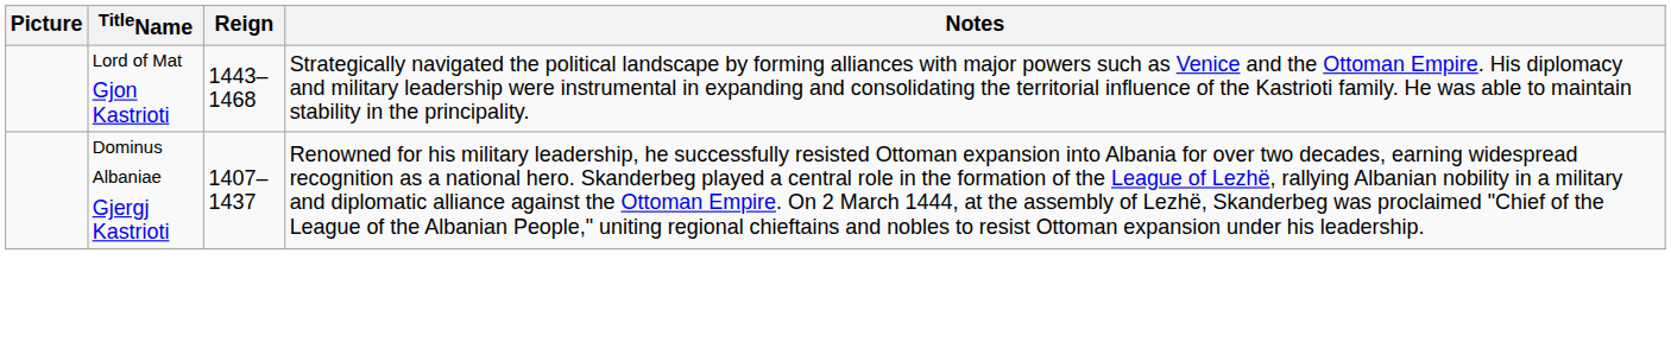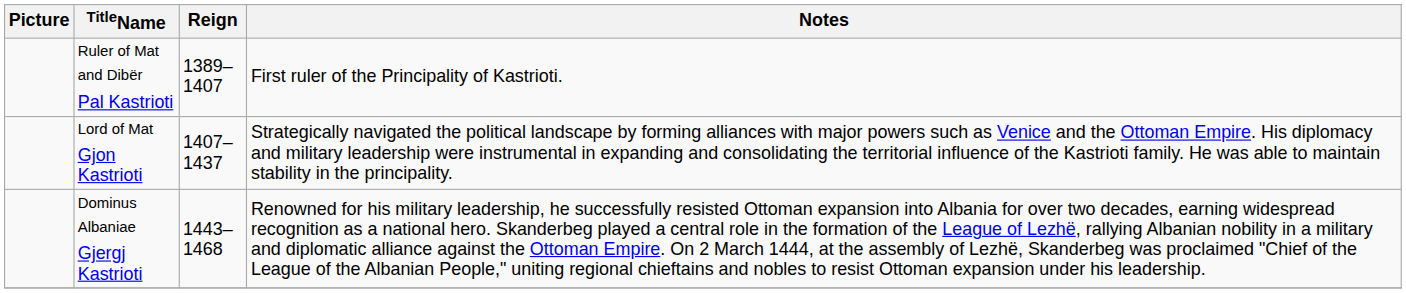+ row: Ruler of Mat and Dibër Pal Kastrioti | 1389–1407 | First ruler of the Principality of Kastrioti.
Lord of Mat Gjon Kastrioti | Reign: 1443–1468 -> 1407–1437
Dominus Albaniae Gjergj Kastrioti | Reign: 1407–1437 -> 1443–1468
